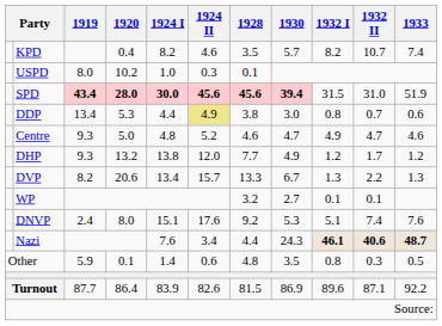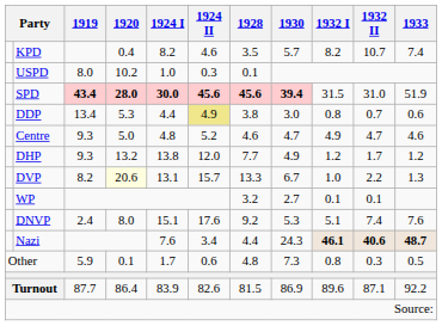DVP | 1920: no background -> lightyellow background
DVP | 1924 I: 13.4 -> 13.1
DVP | 1932 I: 1.3 -> 1.0
Other | 1924 I: 1.4 -> 1.7
Other | 1930: 3.5 -> 7.3
